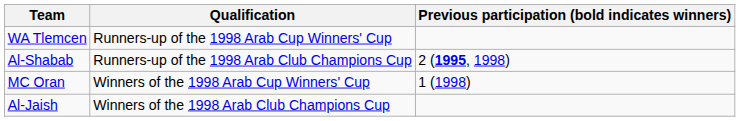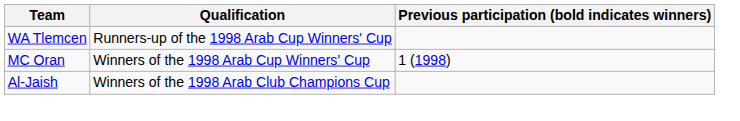- row: Al-Shabab | Runners-up of the 1998 Arab Club Champions Cup | 2 (1995, 1998)
